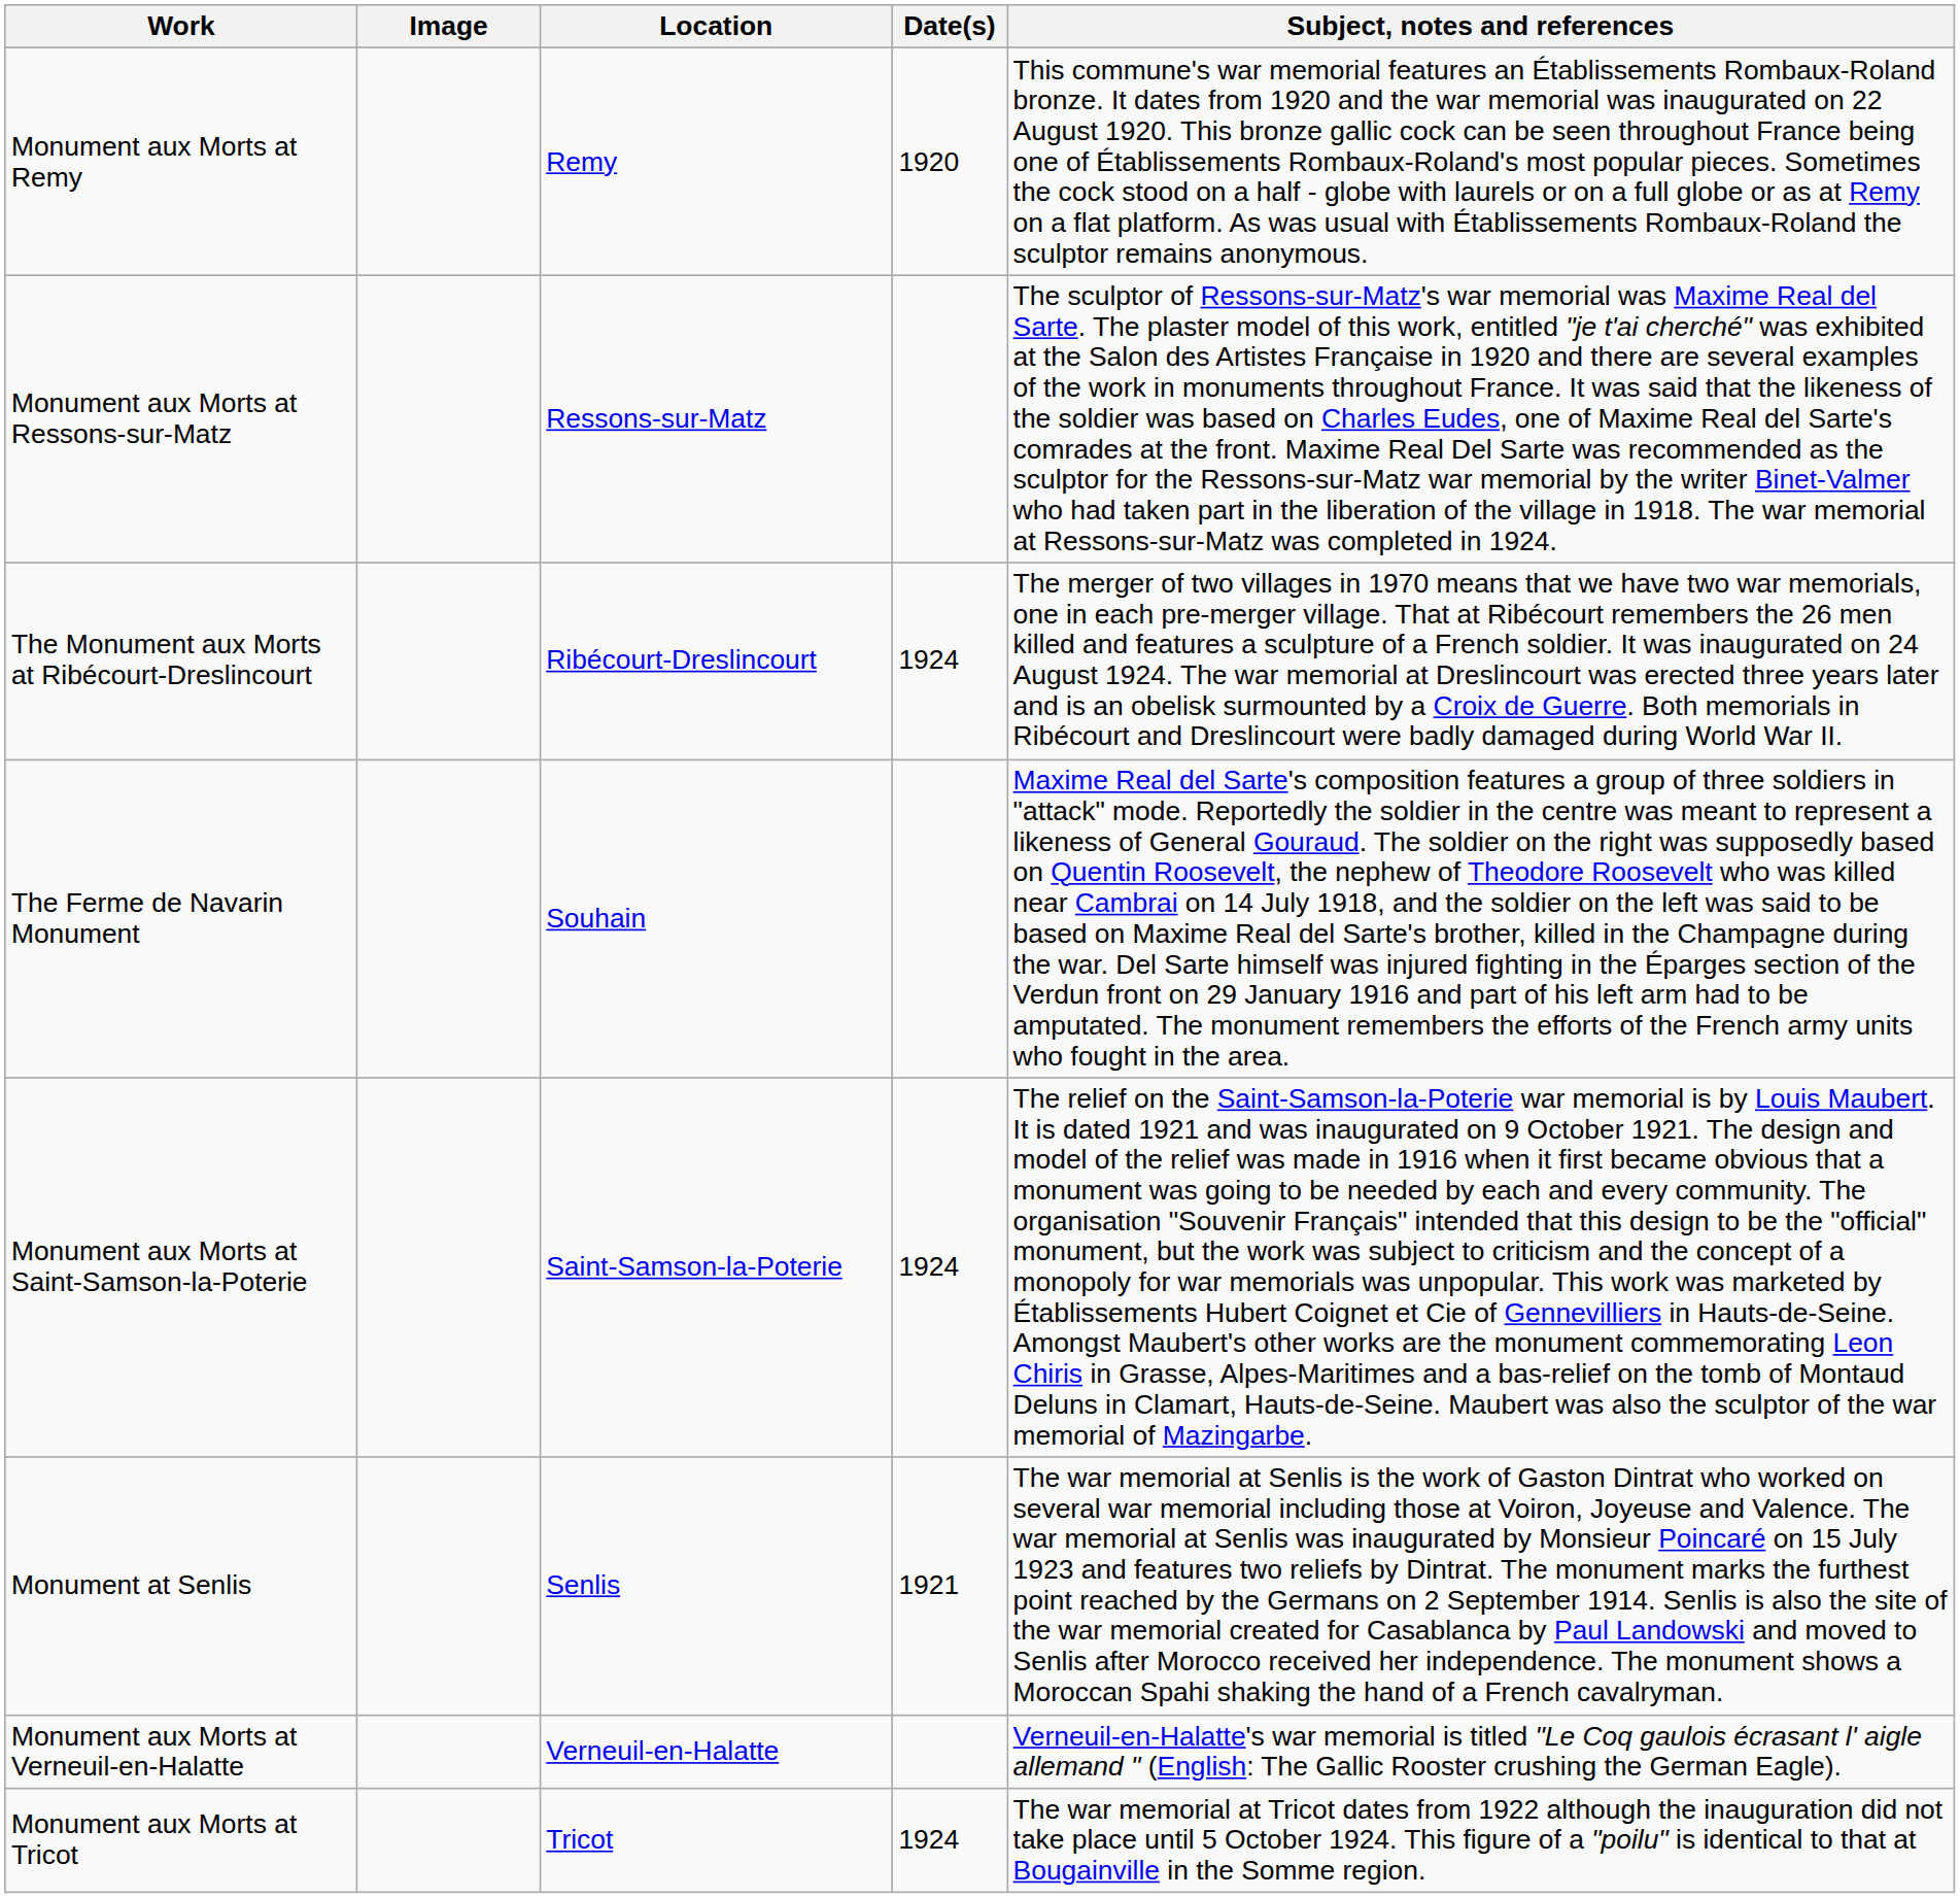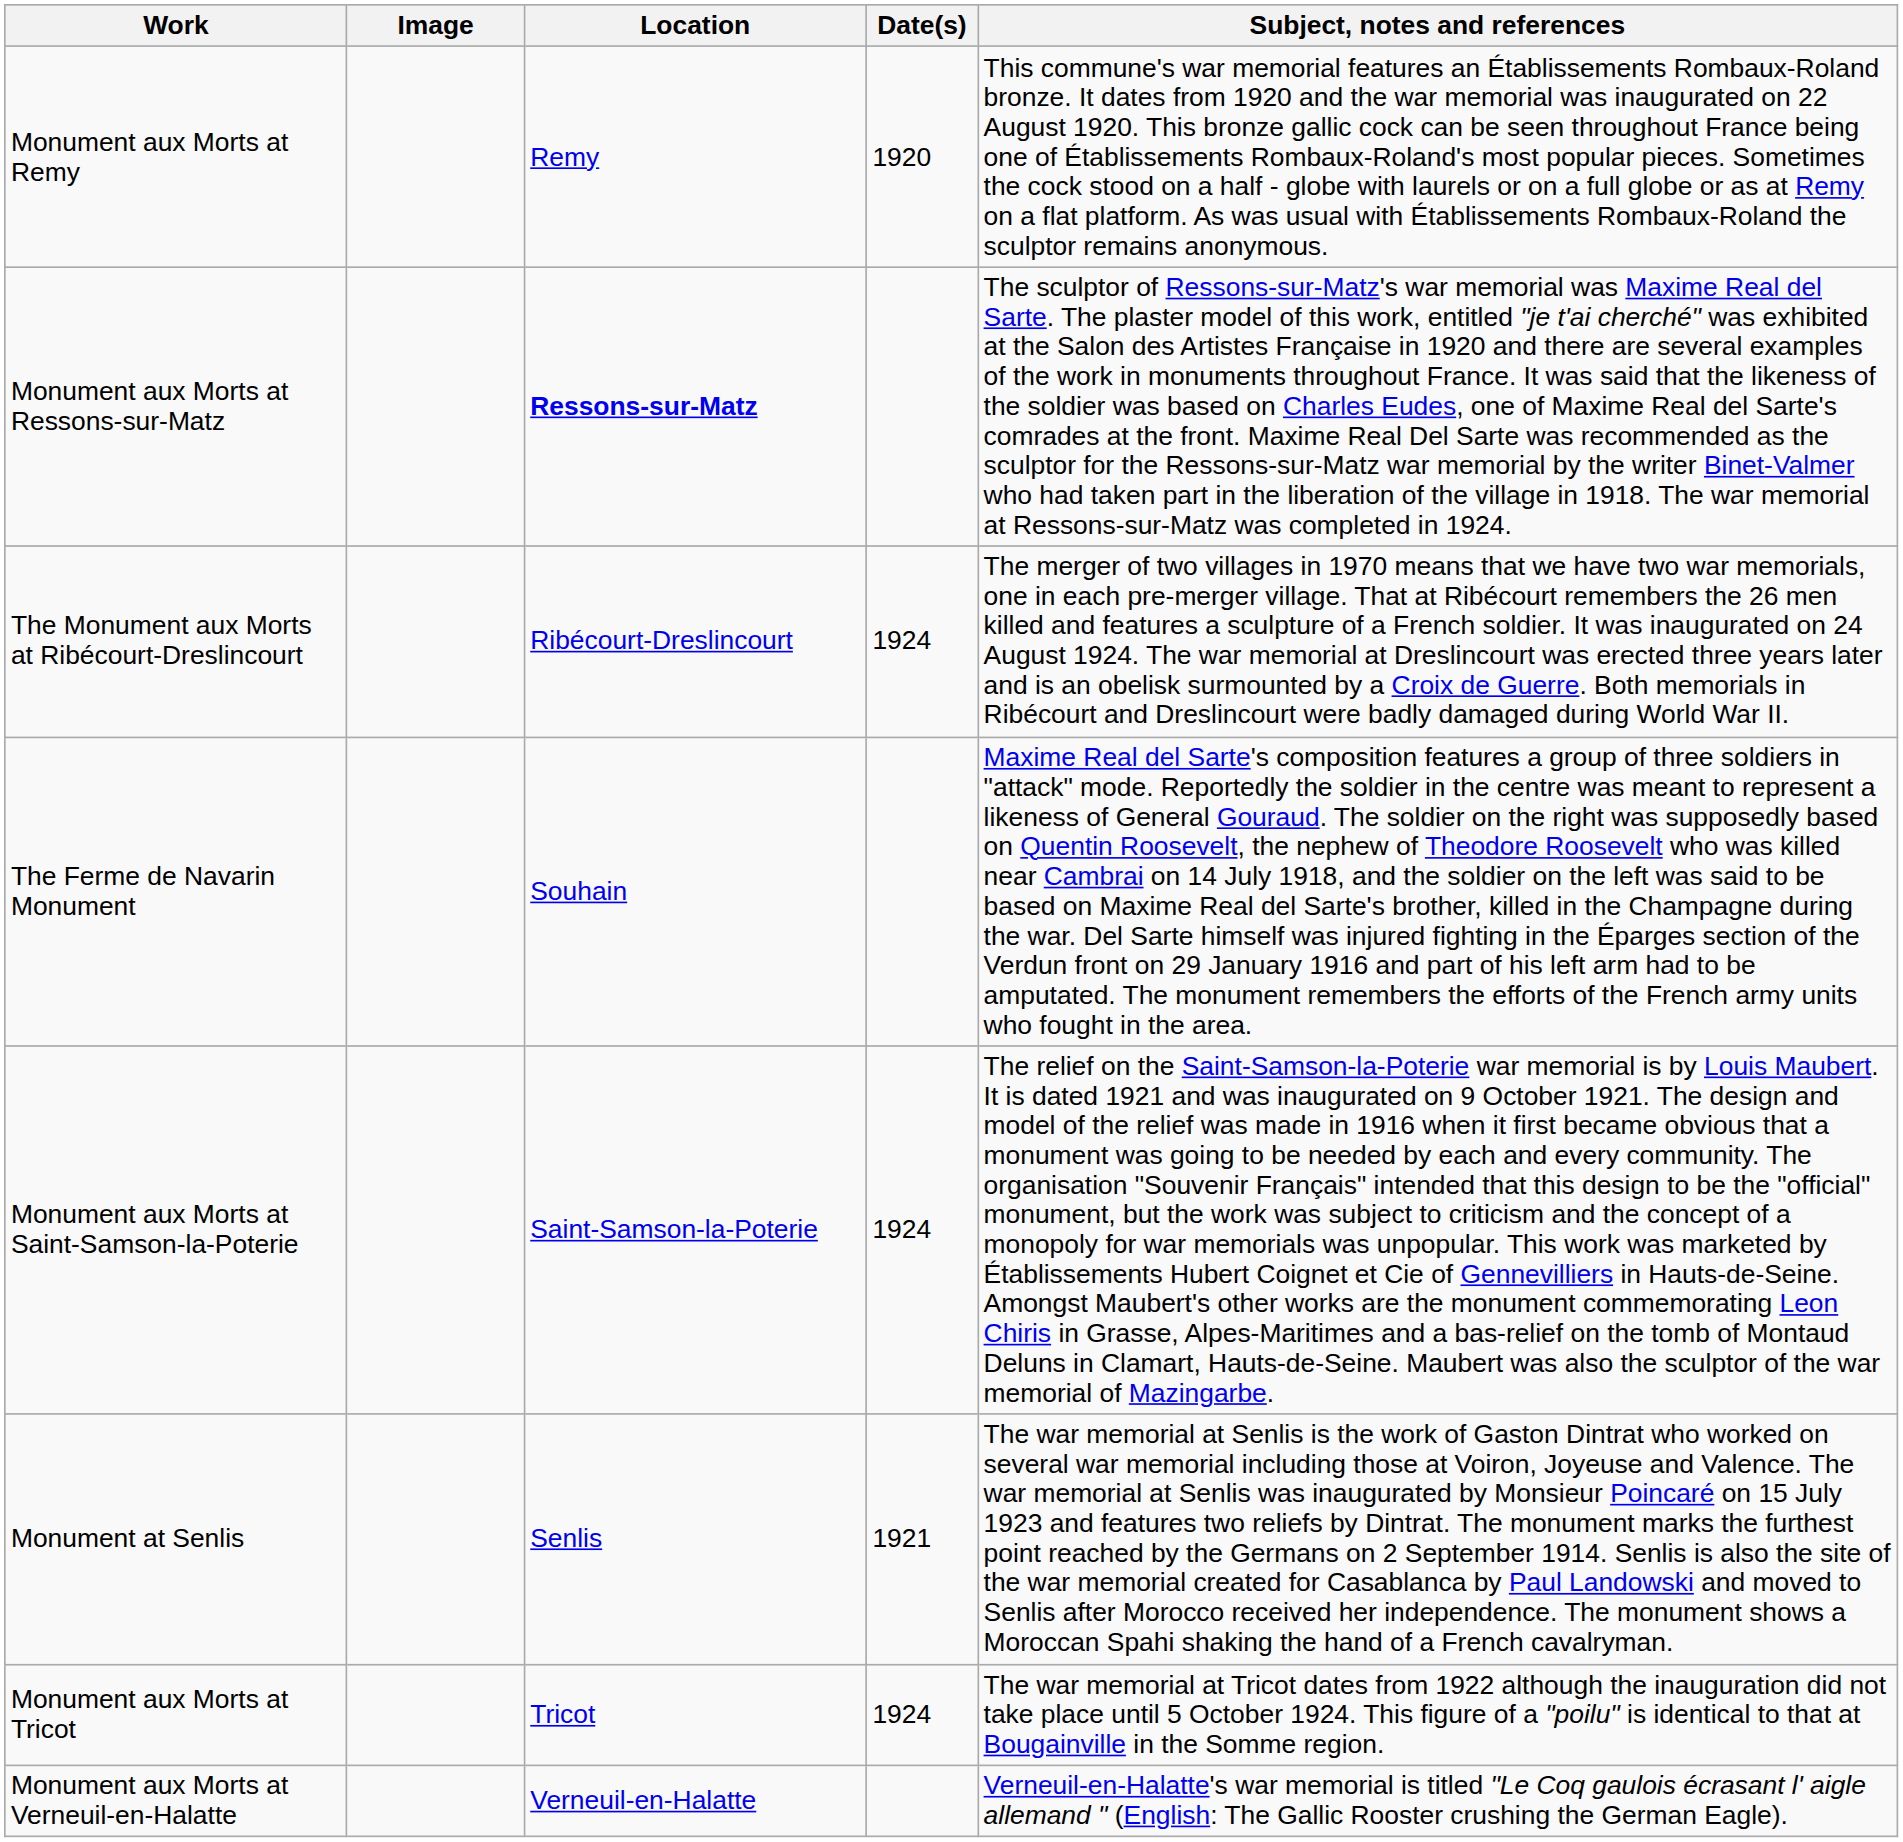Monument aux Morts at Ressons-sur-Matz | Location: normal -> bold
rows swapped: Monument aux Morts at Tricot <-> Monument aux Morts at Verneuil-en-Halatte
